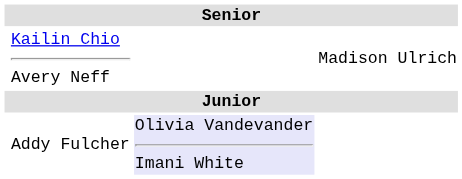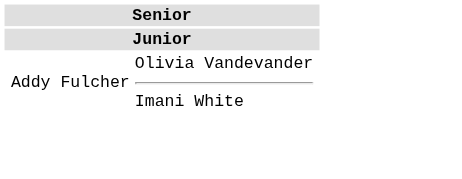- row: Kailin Chio Avery Neff | Madison Ulrich
Addy Fulcher | column 3: lavender background -> no background
